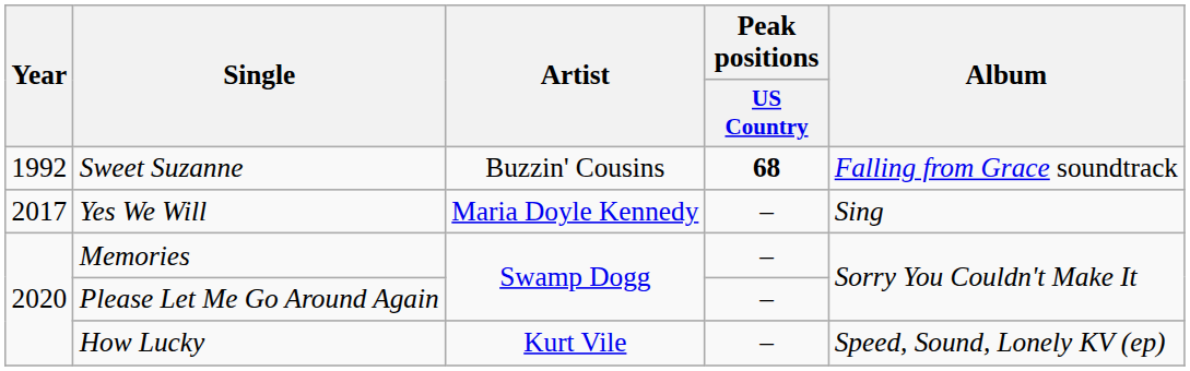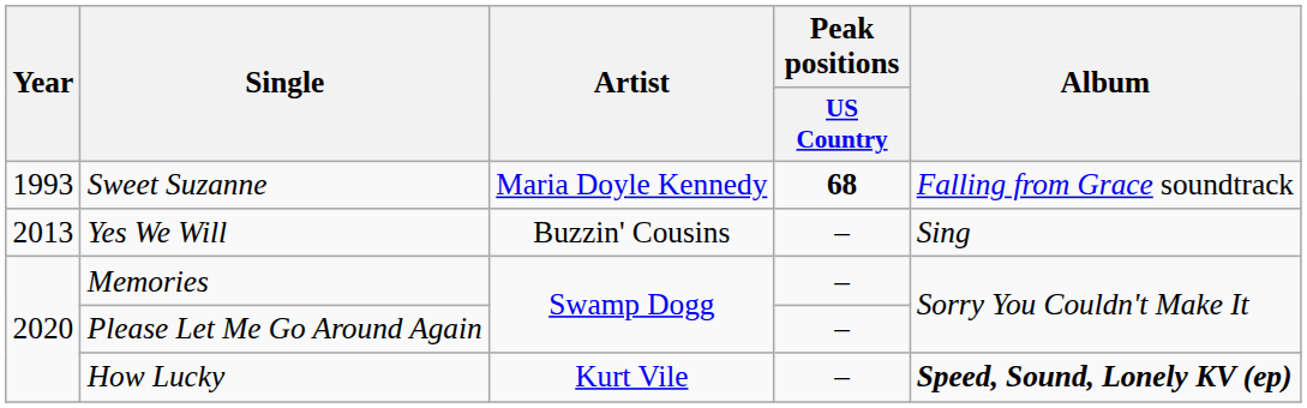Sweet Suzanne | Year: 1992 -> 1993
Sweet Suzanne | Artist: Buzzin' Cousins -> Maria Doyle Kennedy
Yes We Will | Year: 2017 -> 2013
Yes We Will | Artist: Maria Doyle Kennedy -> Buzzin' Cousins
How Lucky | Album: normal -> bold
